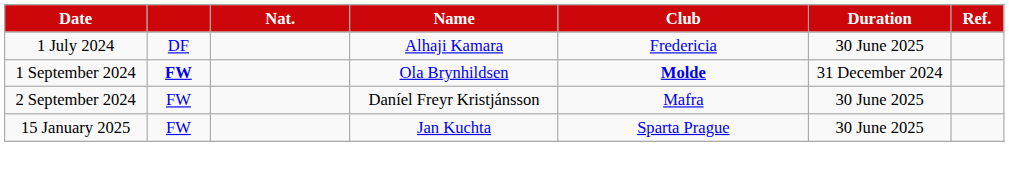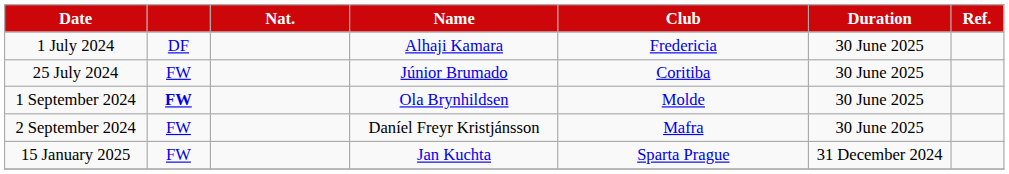+ row: 25 July 2024 | FW | Júnior Brumado | Coritiba | 30 June 2025
1 September 2024 | Club: bold -> normal
1 September 2024 | Duration: 31 December 2024 -> 30 June 2025
15 January 2025 | Duration: 30 June 2025 -> 31 December 2024
